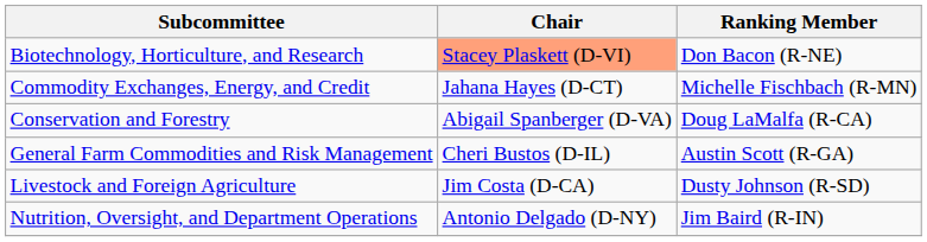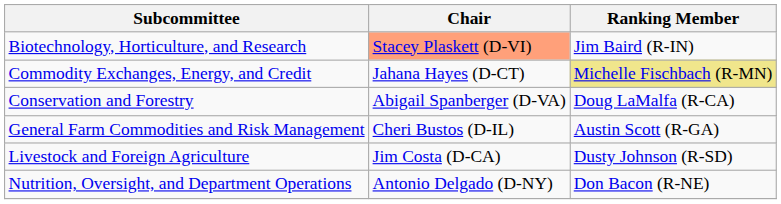Biotechnology, Horticulture, and Research | Ranking Member: Don Bacon (R-NE) -> Jim Baird (R-IN)
Commodity Exchanges, Energy, and Credit | Ranking Member: no background -> khaki background
Nutrition, Oversight, and Department Operations | Ranking Member: Jim Baird (R-IN) -> Don Bacon (R-NE)
